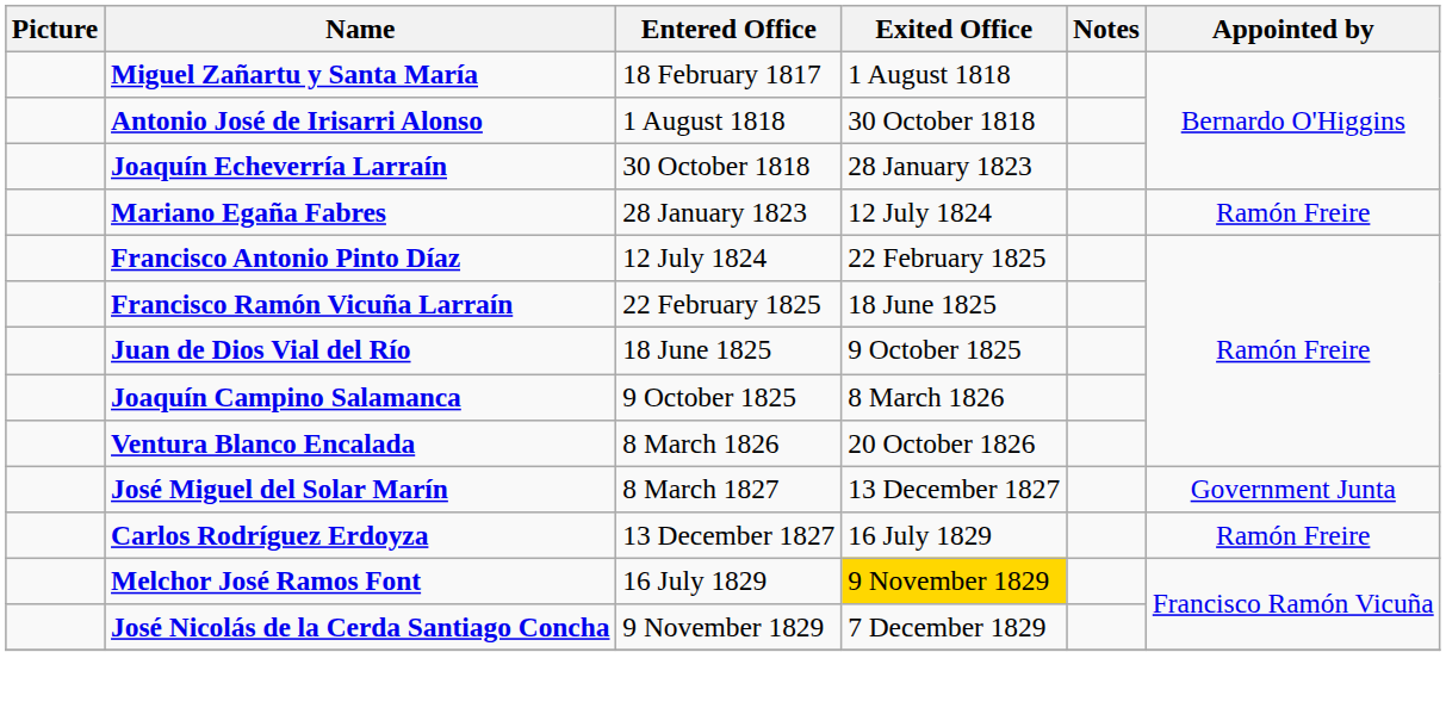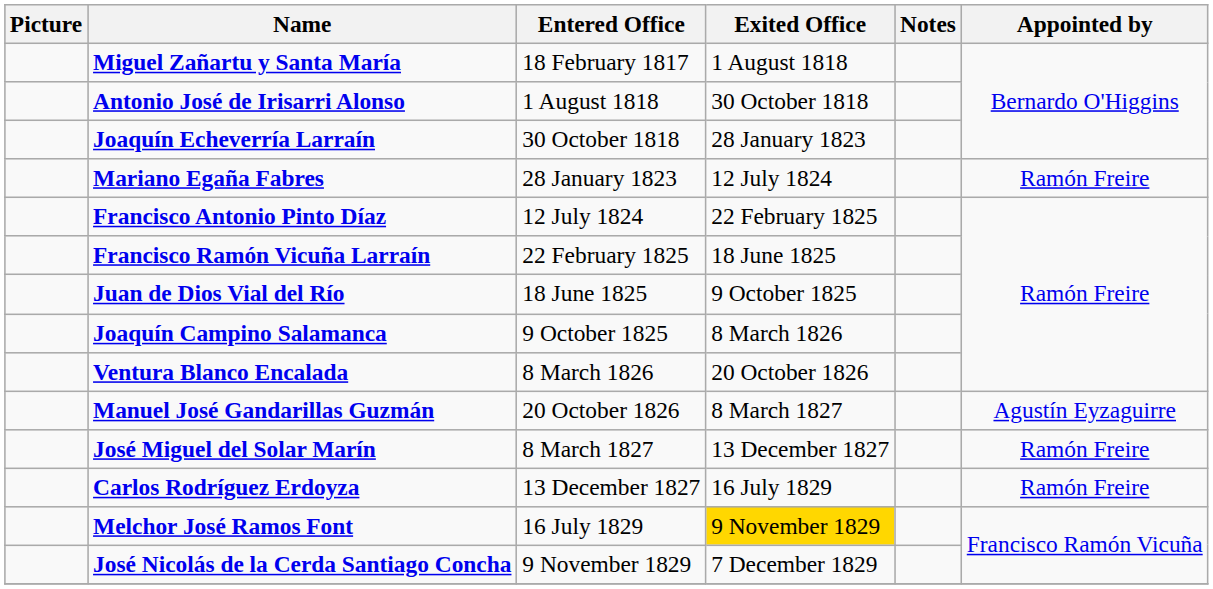+ row: Manuel José Gandarillas Guzmán | 20 October 1826 | 8 March 1827 | Agustín Eyzaguirre
José Miguel del Solar Marín | Appointed by: Government Junta -> Ramón Freire
